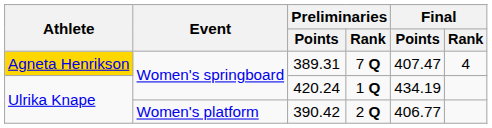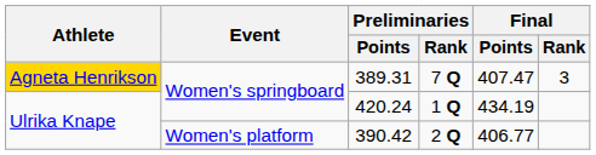389.31 | Final / Rank: 4 -> 3
